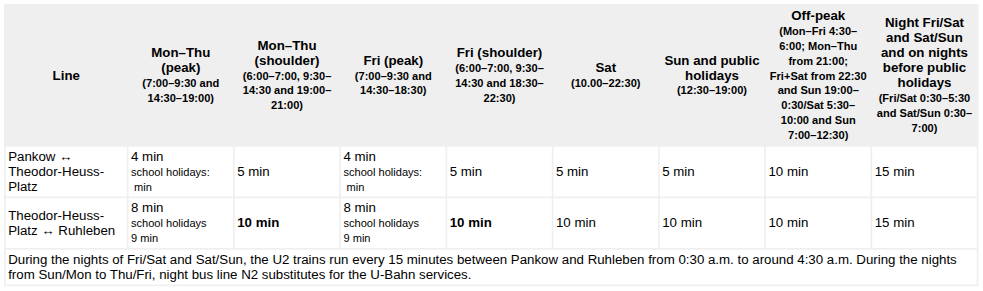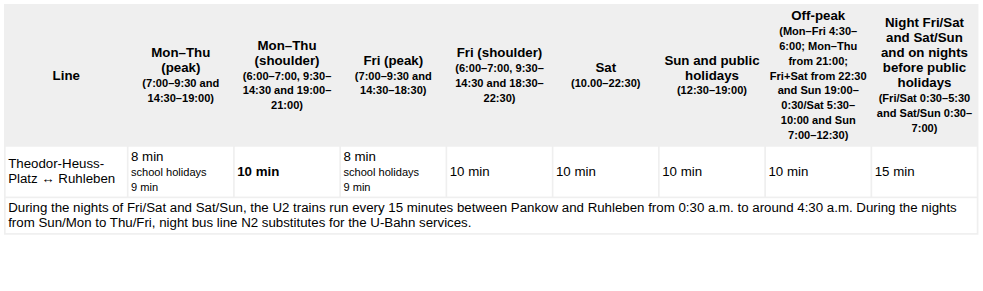- row: Pankow ↔ Theodor-Heuss-Platz | 4 min school holidays: min | 5 min | 4 min school holidays: min | 5 min | 5 min | 5 min | 10 min | 15 min
Theodor-Heuss-Platz ↔ Ruhleben | Fri (shoulder) (6:00–7:00, 9:30–14:30 and 18:30–22:30): bold -> normal
